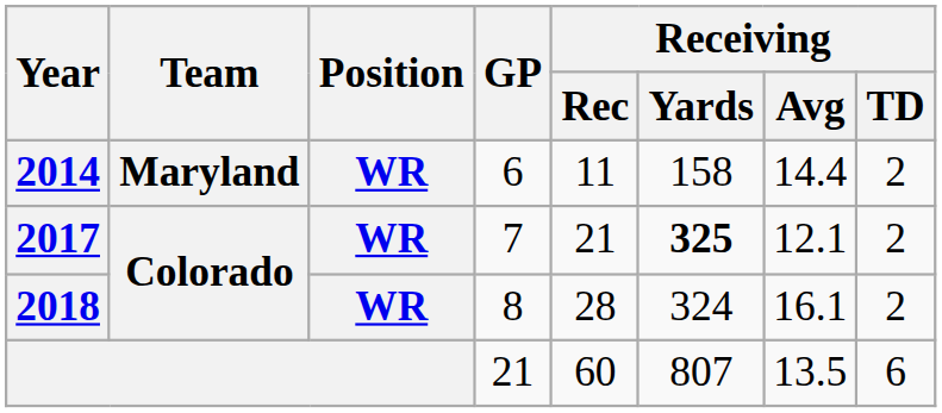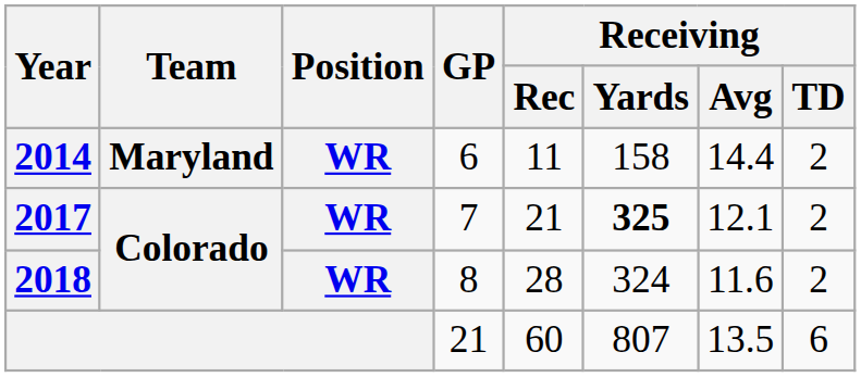2018 | Receiving / Avg: 16.1 -> 11.6
